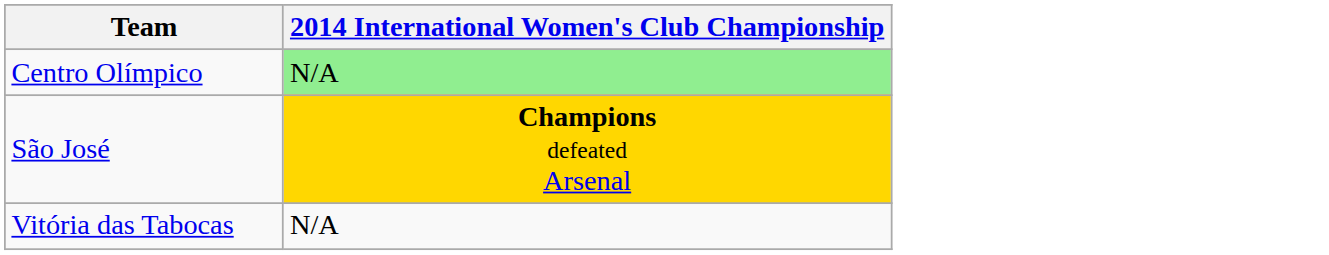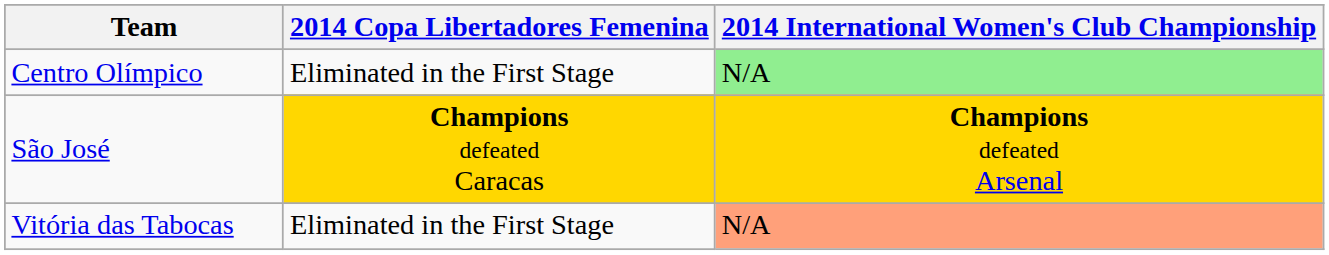+ column: 2014 Copa Libertadores Femenina | Eliminated in the First Stage | Champions defeated Caracas | Eliminated in the First Stage
Vitória das Tabocas | 2014 International Women's Club Championship: no background -> lightsalmon background
